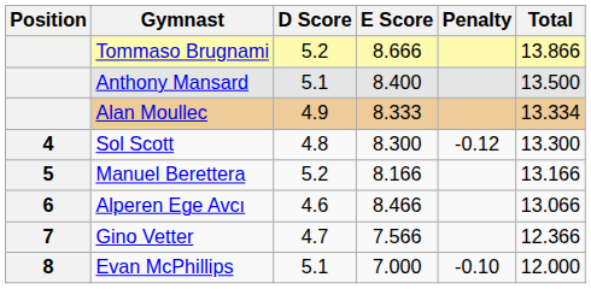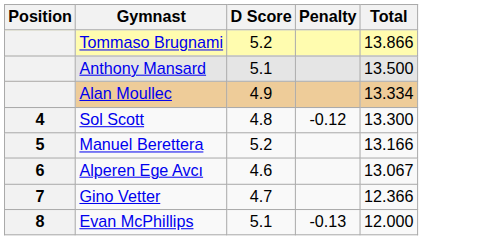- column: E Score | 8.666 | 8.400 | 8.333 | 8.300 | 8.166 | 8.466 | 7.566 | 7.000
Alperen Ege Avcı | Total: 13.066 -> 13.067
Evan McPhillips | Penalty: -0.10 -> -0.13
